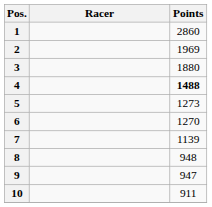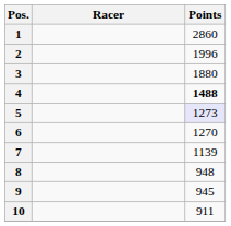2 | Points: 1969 -> 1996
5 | Points: no background -> lavender background
9 | Points: 947 -> 945
